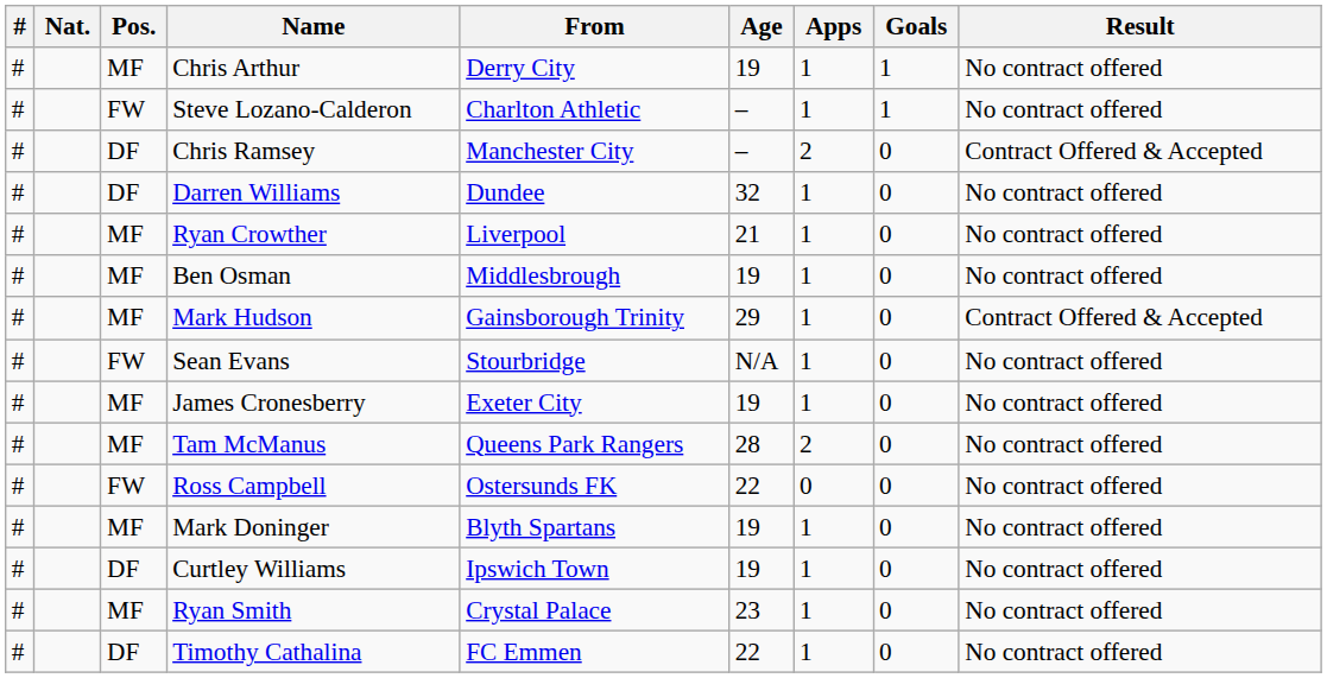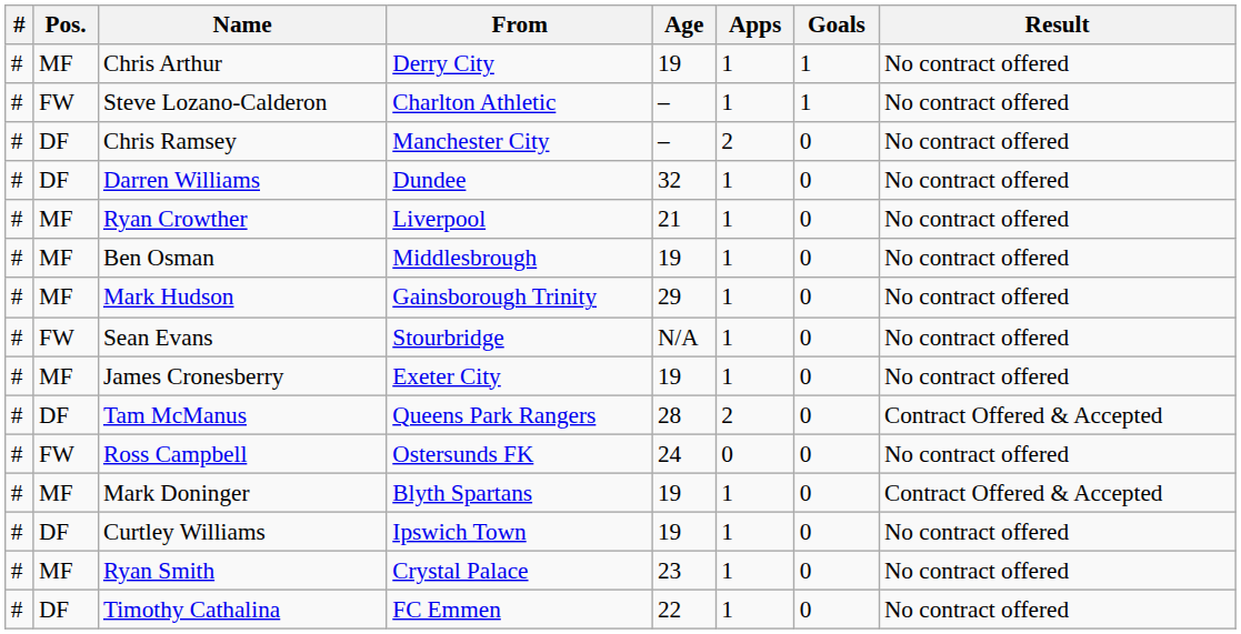- column: Nat.
Chris Ramsey | Result: Contract Offered & Accepted -> No contract offered
Mark Hudson | Result: Contract Offered & Accepted -> No contract offered
Tam McManus | Pos.: MF -> DF
Tam McManus | Result: No contract offered -> Contract Offered & Accepted
Ross Campbell | Age: 22 -> 24
Mark Doninger | Result: No contract offered -> Contract Offered & Accepted
